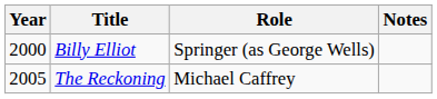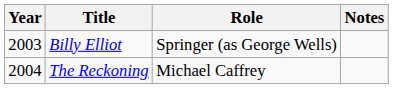Billy Elliot | Year: 2000 -> 2003
The Reckoning | Year: 2005 -> 2004
